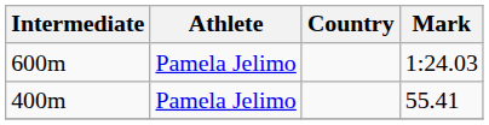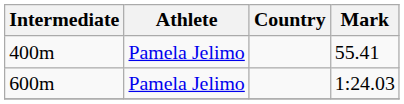rows swapped: 400m <-> 600m
